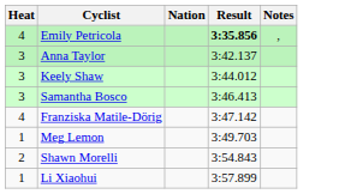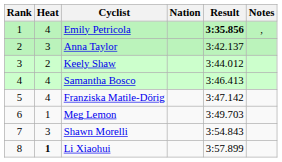+ column: Rank | 1 | 2 | 3 | 4 | 5 | 6 | 7 | 8
Keely Shaw | Heat: 3 -> 2
Samantha Bosco | Heat: 3 -> 4
Shawn Morelli | Heat: 2 -> 3
Li Xiaohui | Heat: normal -> bold
